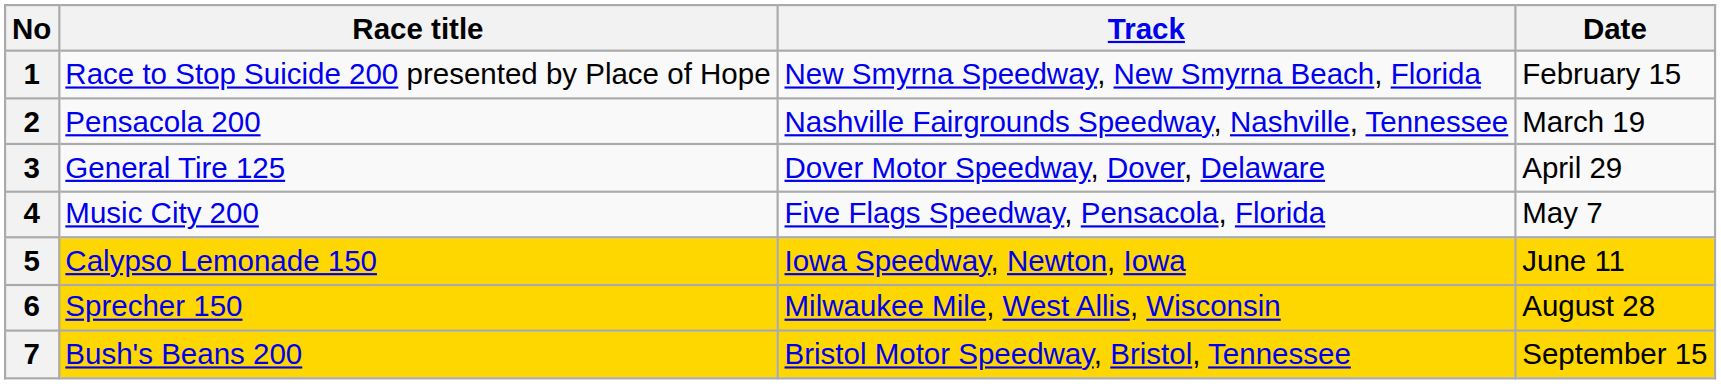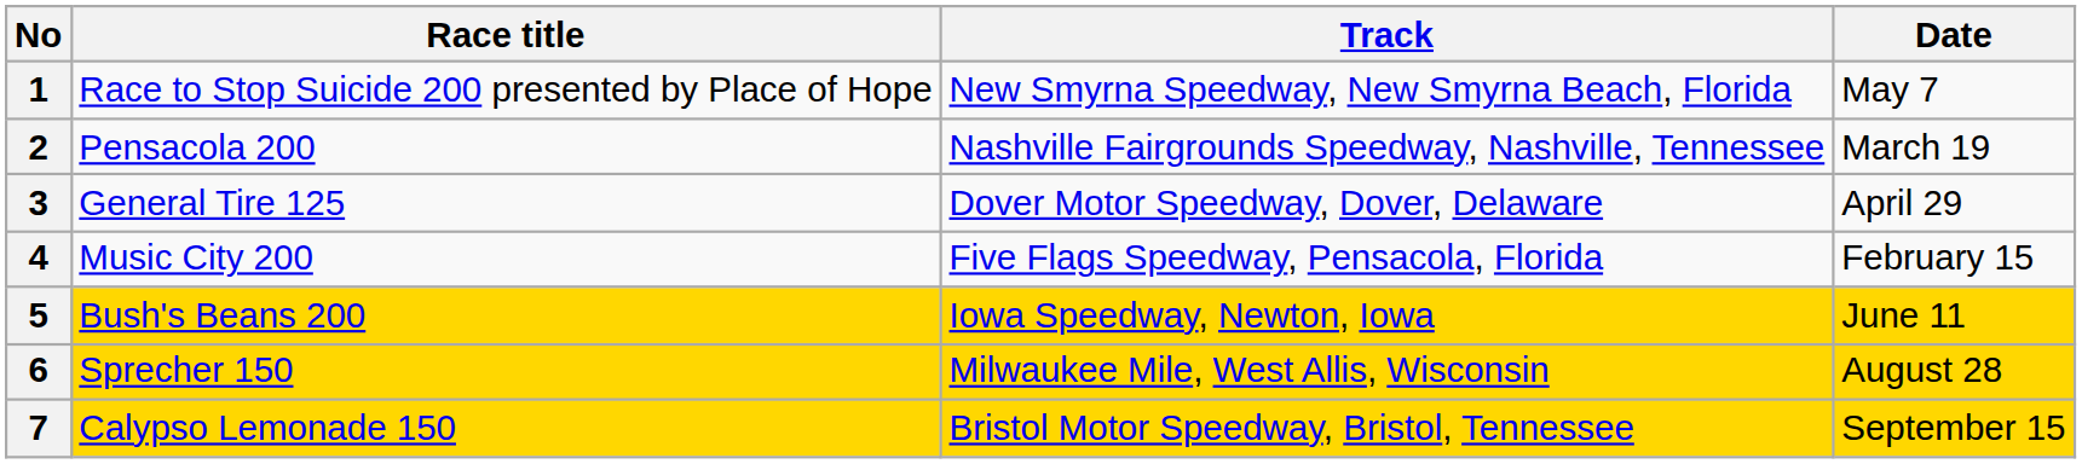1 | Date: February 15 -> May 7
4 | Date: May 7 -> February 15
5 | Race title: Calypso Lemonade 150 -> Bush's Beans 200
7 | Race title: Bush's Beans 200 -> Calypso Lemonade 150
